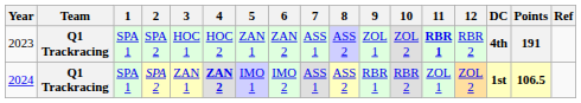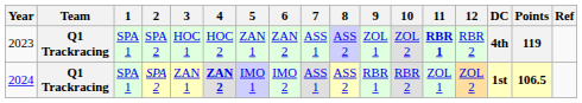2023 | Points: 191 -> 119
